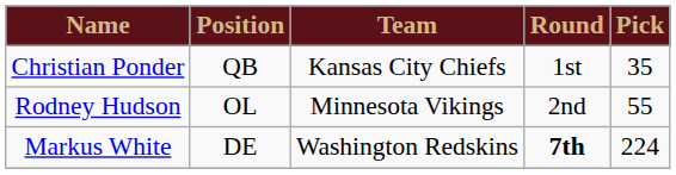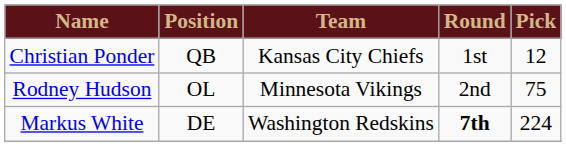Christian Ponder | Pick: 35 -> 12
Rodney Hudson | Pick: 55 -> 75
